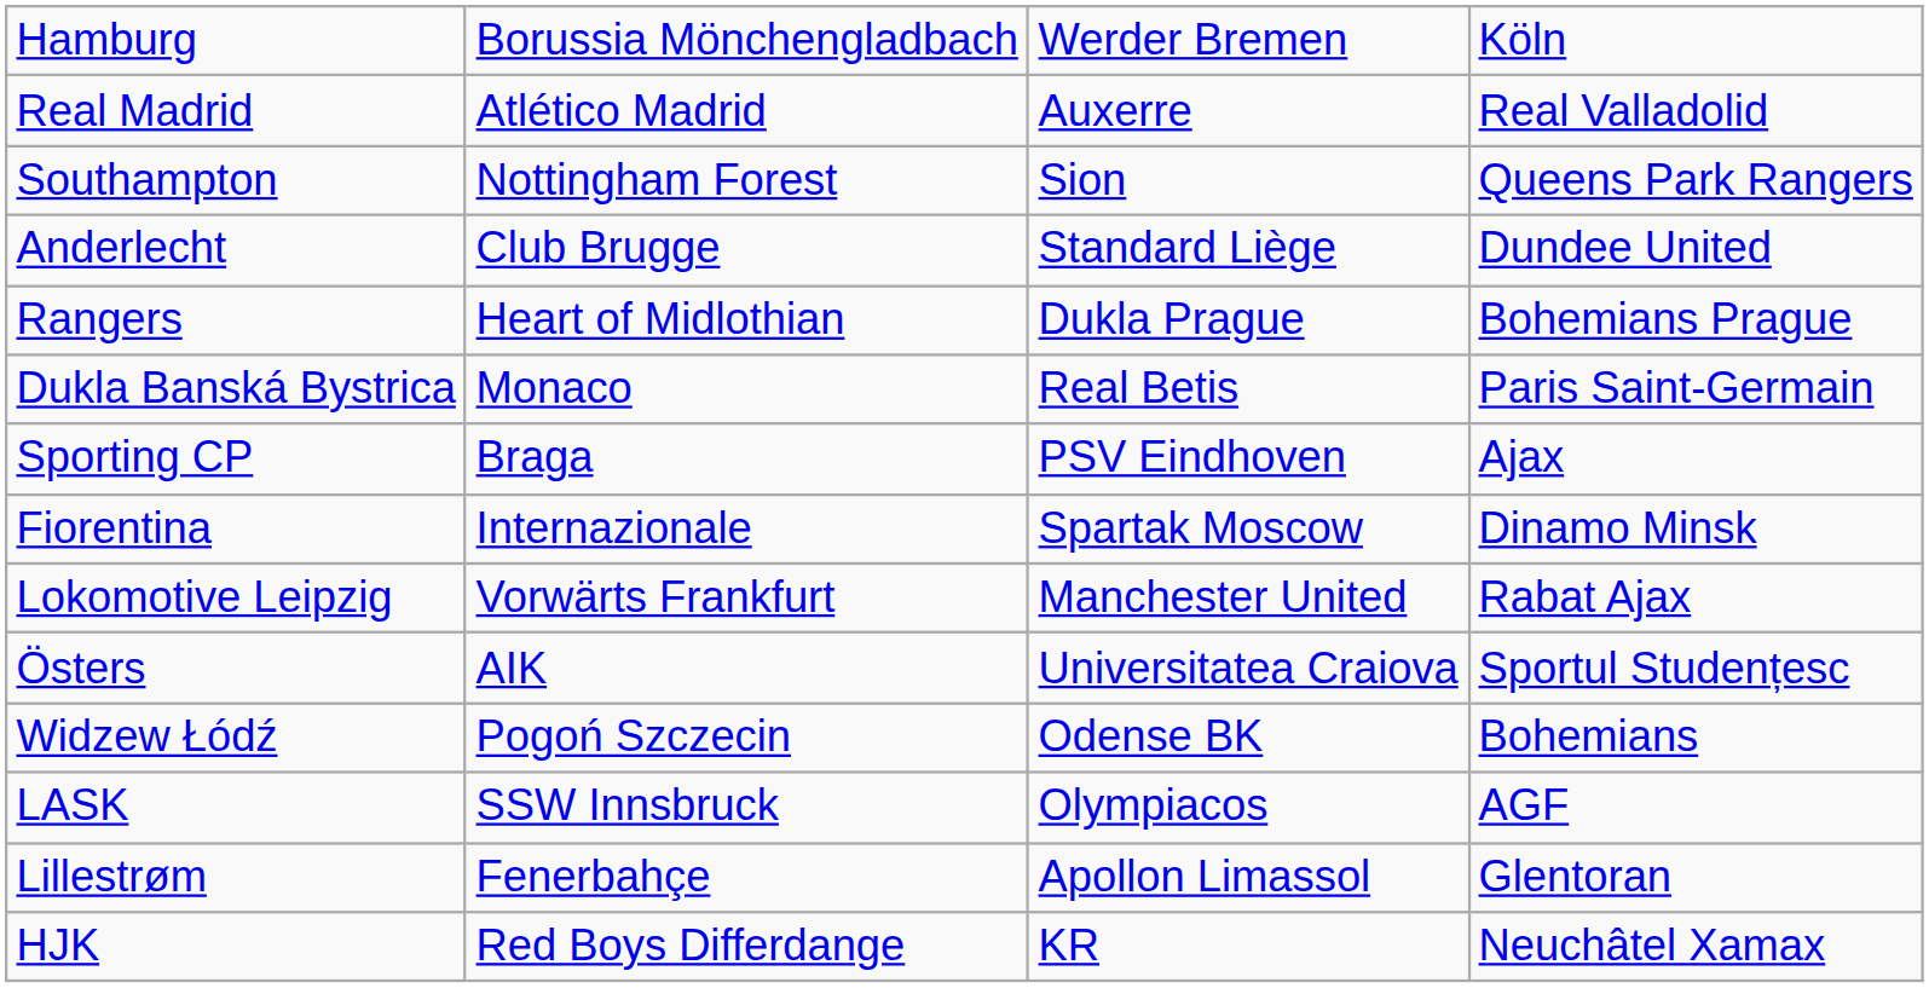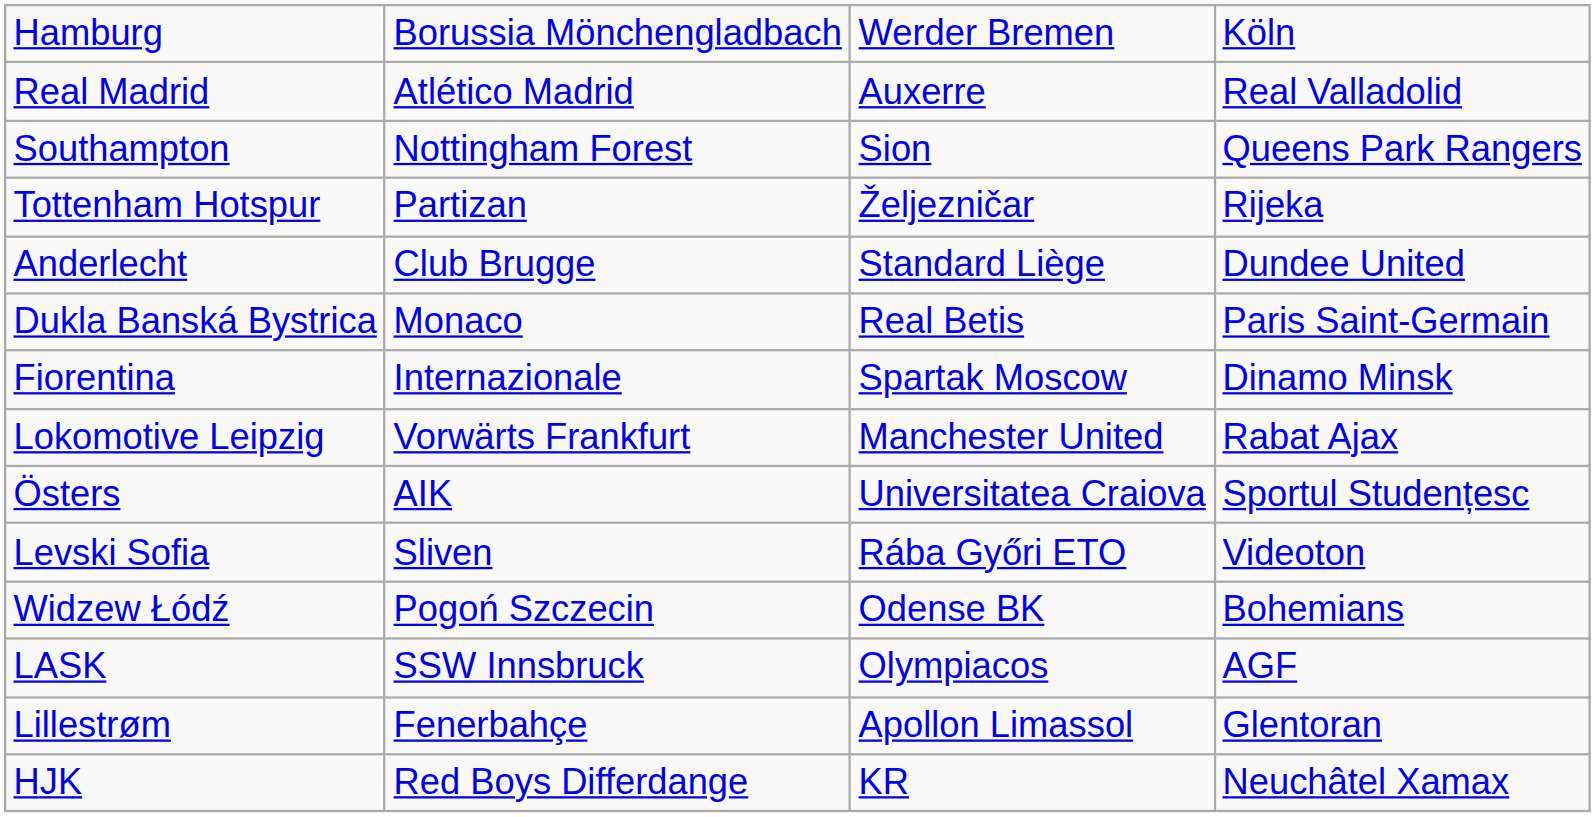+ row: Tottenham Hotspur | Partizan | Željezničar | Rijeka
- row: Rangers | Heart of Midlothian | Dukla Prague | Bohemians Prague
- row: Sporting CP | Braga | PSV Eindhoven | Ajax
+ row: Levski Sofia | Sliven | Rába Győri ETO | Videoton
